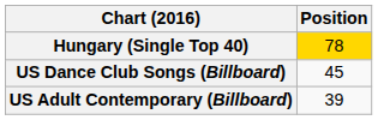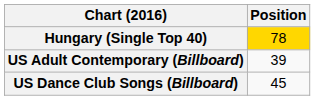rows swapped: US Adult Contemporary (Billboard) <-> US Dance Club Songs (Billboard)
